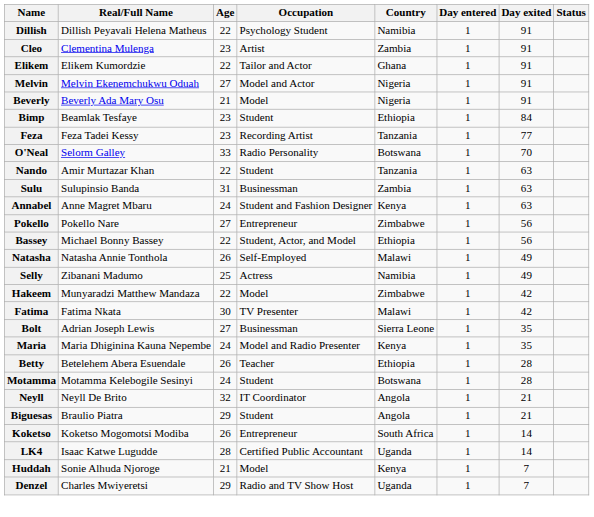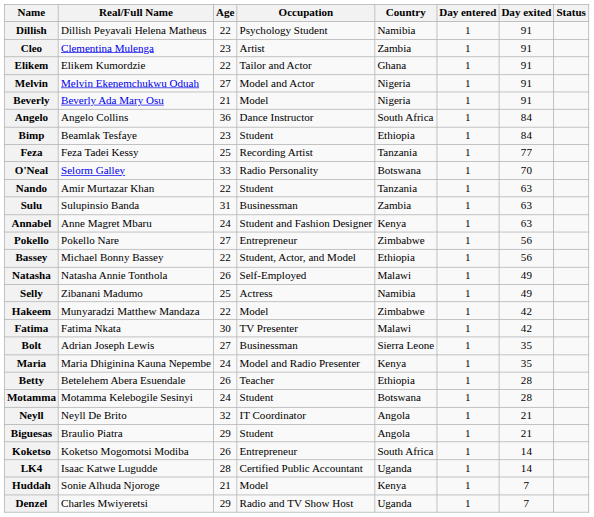+ row: Angelo | Angelo Collins | 36 | Dance Instructor | South Africa | 1 | 84
Feza | Age: 23 -> 25
